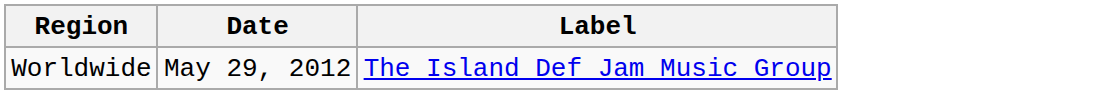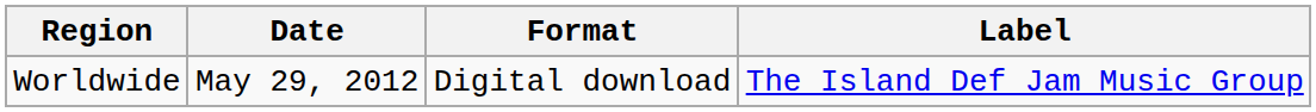+ column: Format | Digital download
